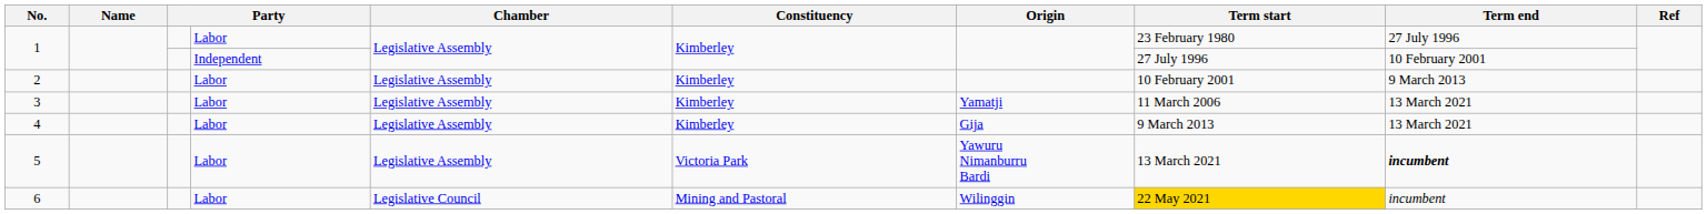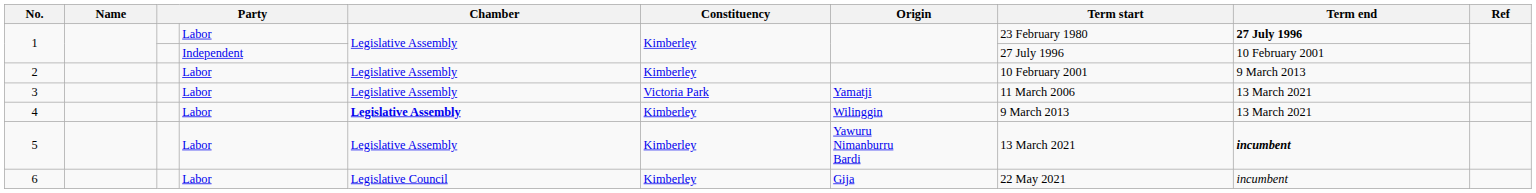1 / Labor | Term end: normal -> bold
3 | Constituency: Kimberley -> Victoria Park
4 | Chamber: normal -> bold
4 | Origin: Gija -> Wilinggin
5 | Constituency: Victoria Park -> Kimberley
6 | Constituency: Mining and Pastoral -> Kimberley
6 | Origin: Wilinggin -> Gija
6 | Term start: gold background -> no background
